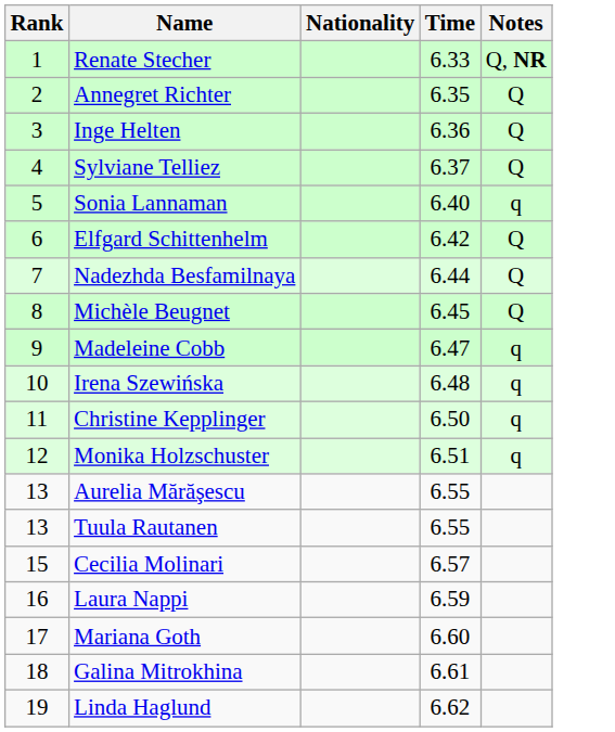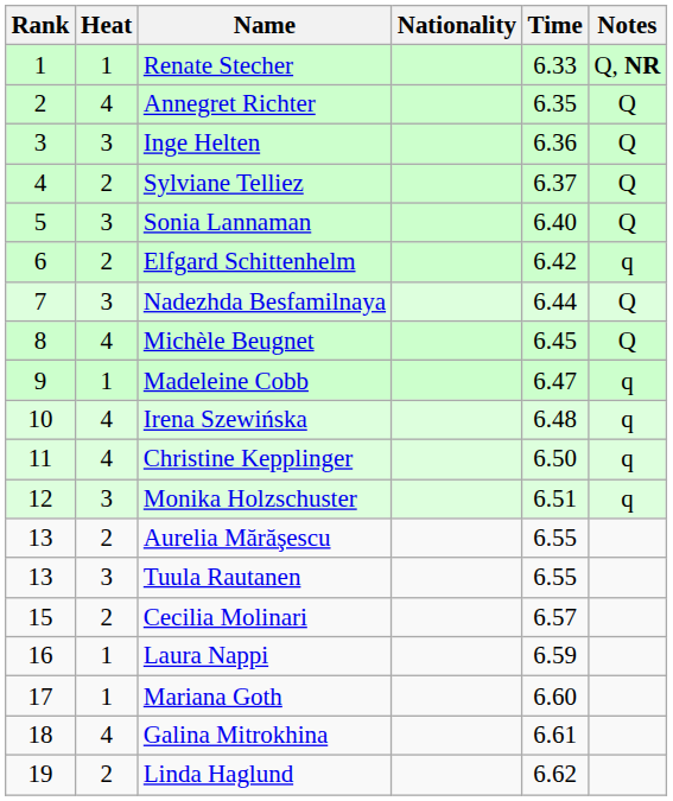+ column: Heat | 1 | 4 | 3 | 2 | 3 | 2 | 3 | 4 | 1 | 4 | 4 | 3 | 2 | 3 | 2 | 1 | 1 | 4 | 2
Sonia Lannaman | Notes: q -> Q
Elfgard Schittenhelm | Notes: Q -> q
